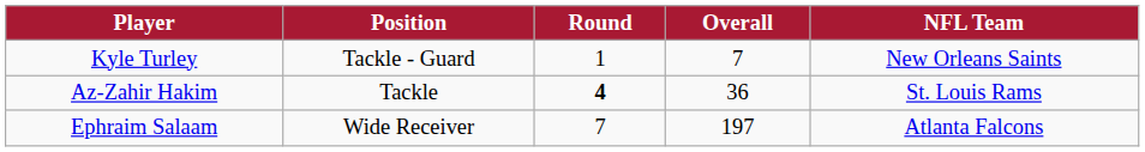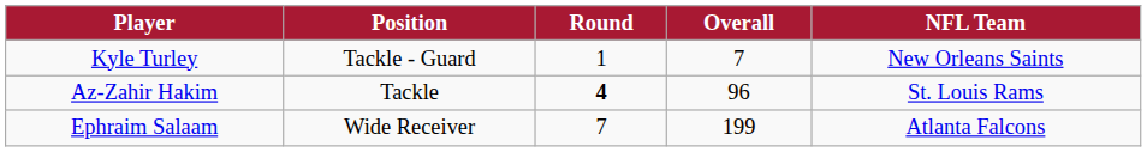Az-Zahir Hakim | Overall: 36 -> 96
Ephraim Salaam | Overall: 197 -> 199
